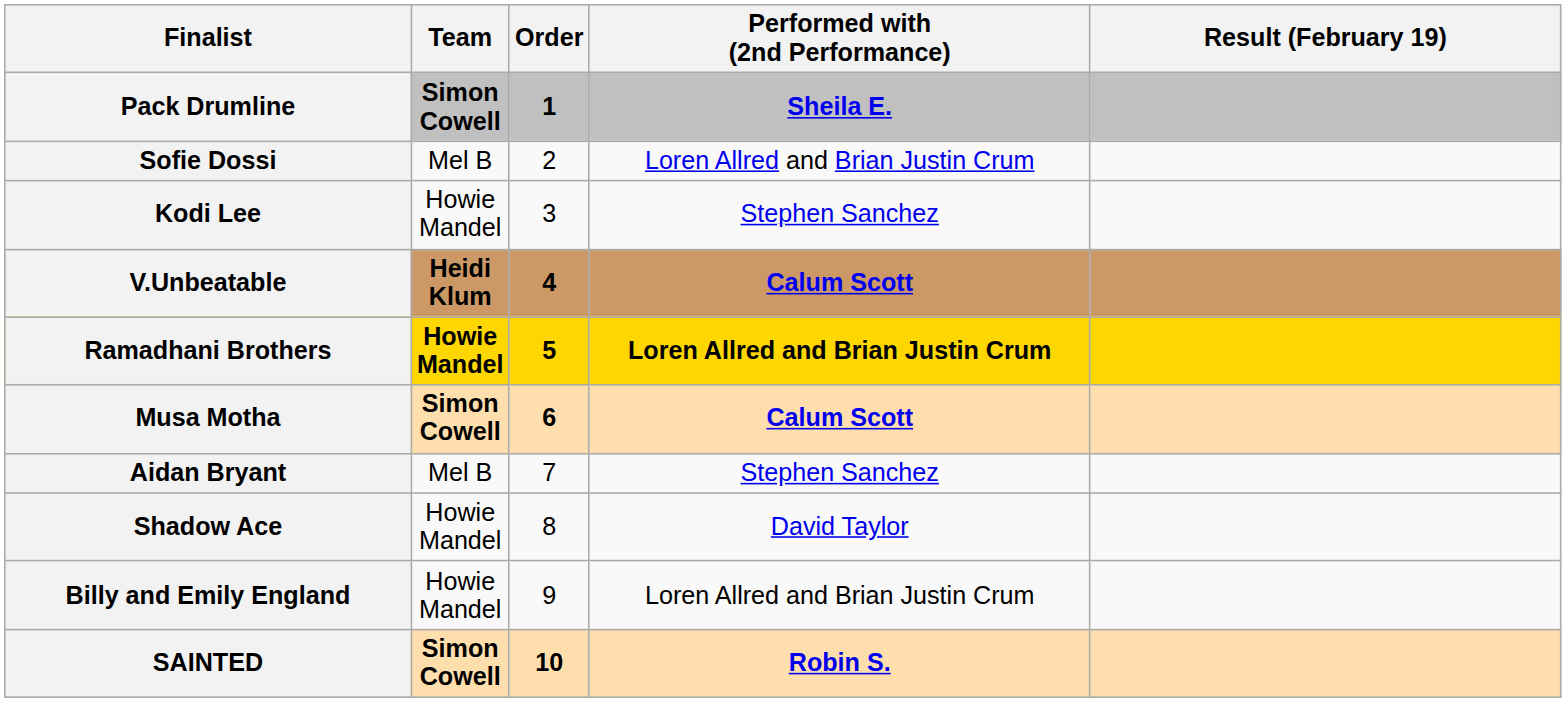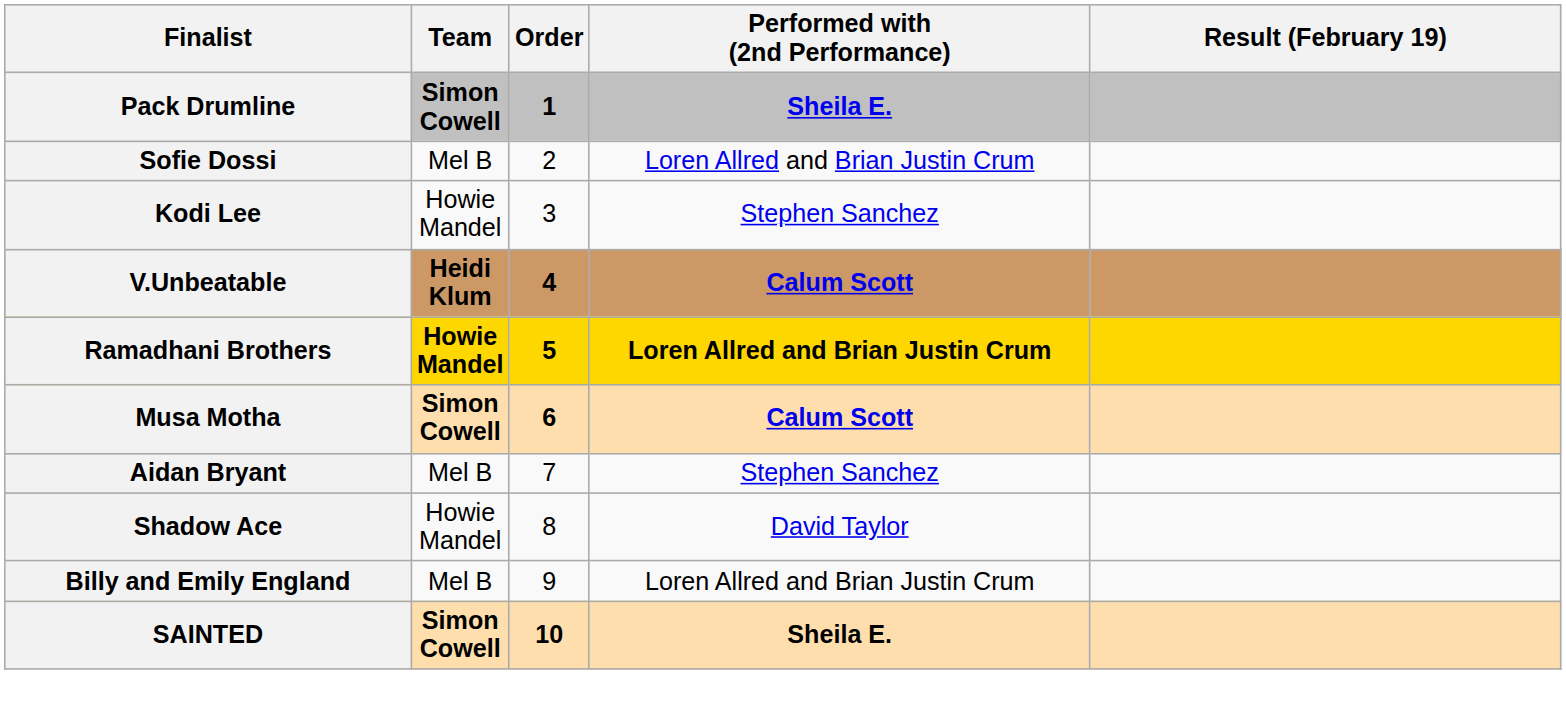Billy and Emily England | Team: Howie Mandel -> Mel B
SAINTED | Performed with (2nd Performance): Robin S. -> Sheila E.
